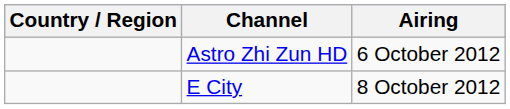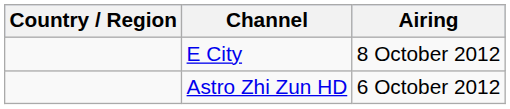rows swapped: Astro Zhi Zun HD <-> E City
